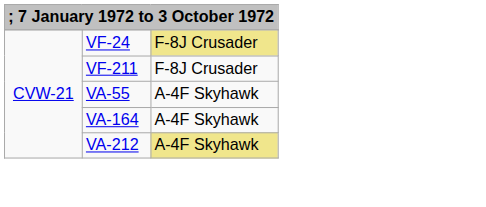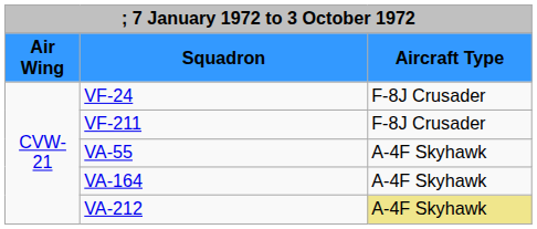+ row: Air Wing | Squadron | Aircraft Type
VF-24 | column 3: khaki background -> no background
